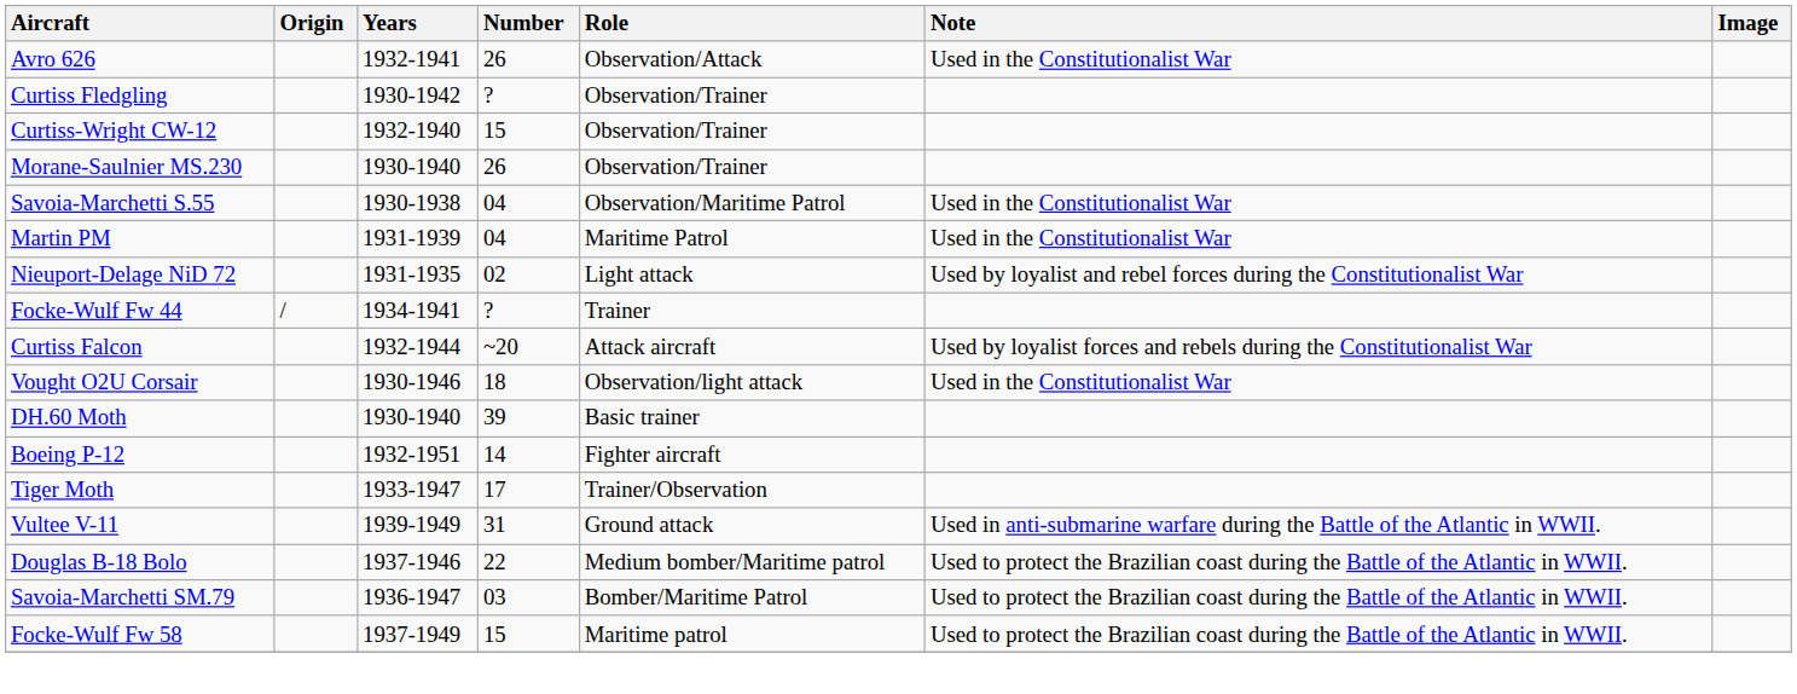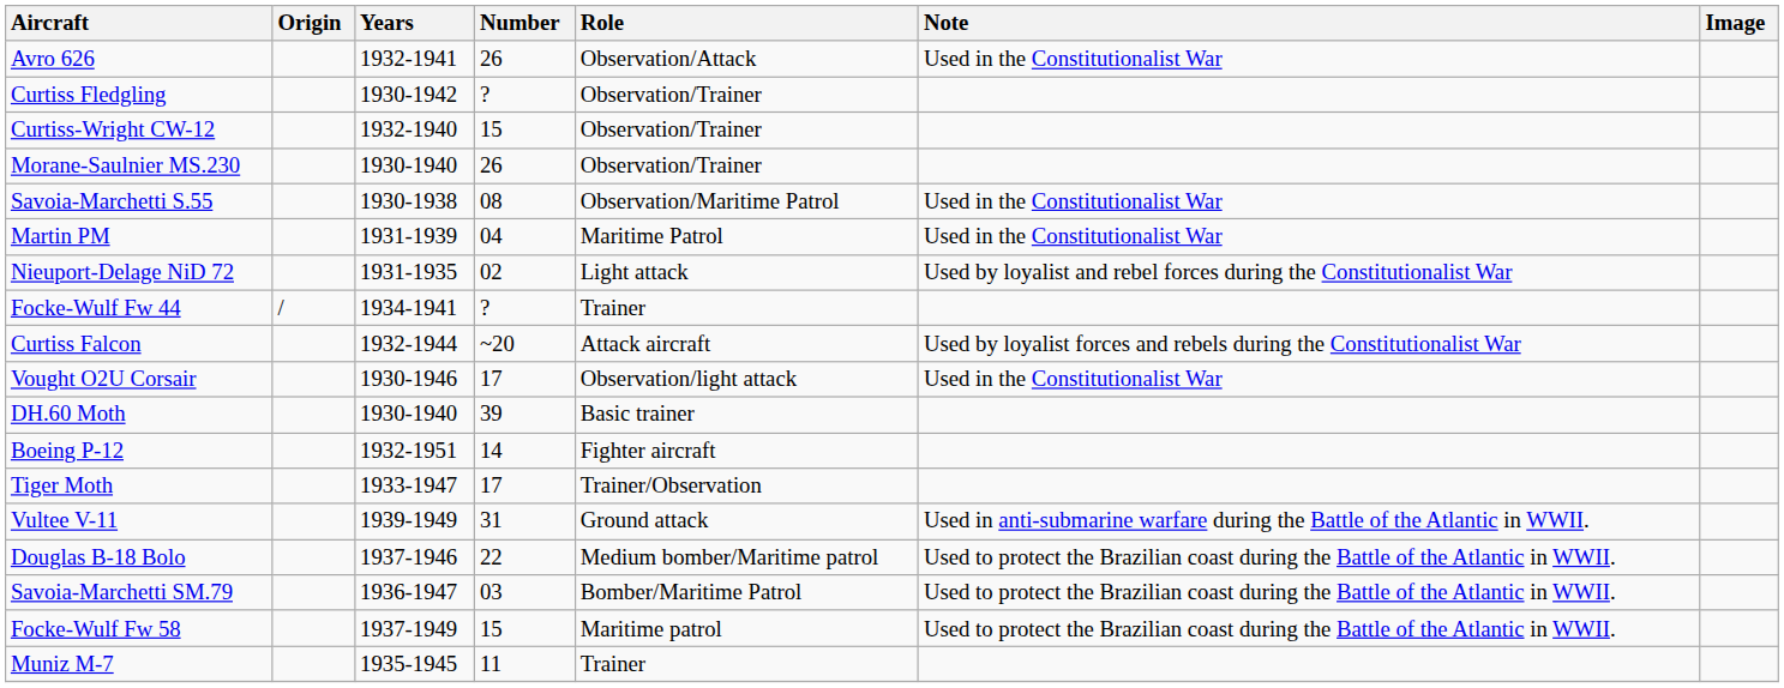Savoia-Marchetti S.55 | Number: 04 -> 08
Vought O2U Corsair | Number: 18 -> 17
+ row: Muniz M-7 | 1935-1945 | 11 | Trainer
